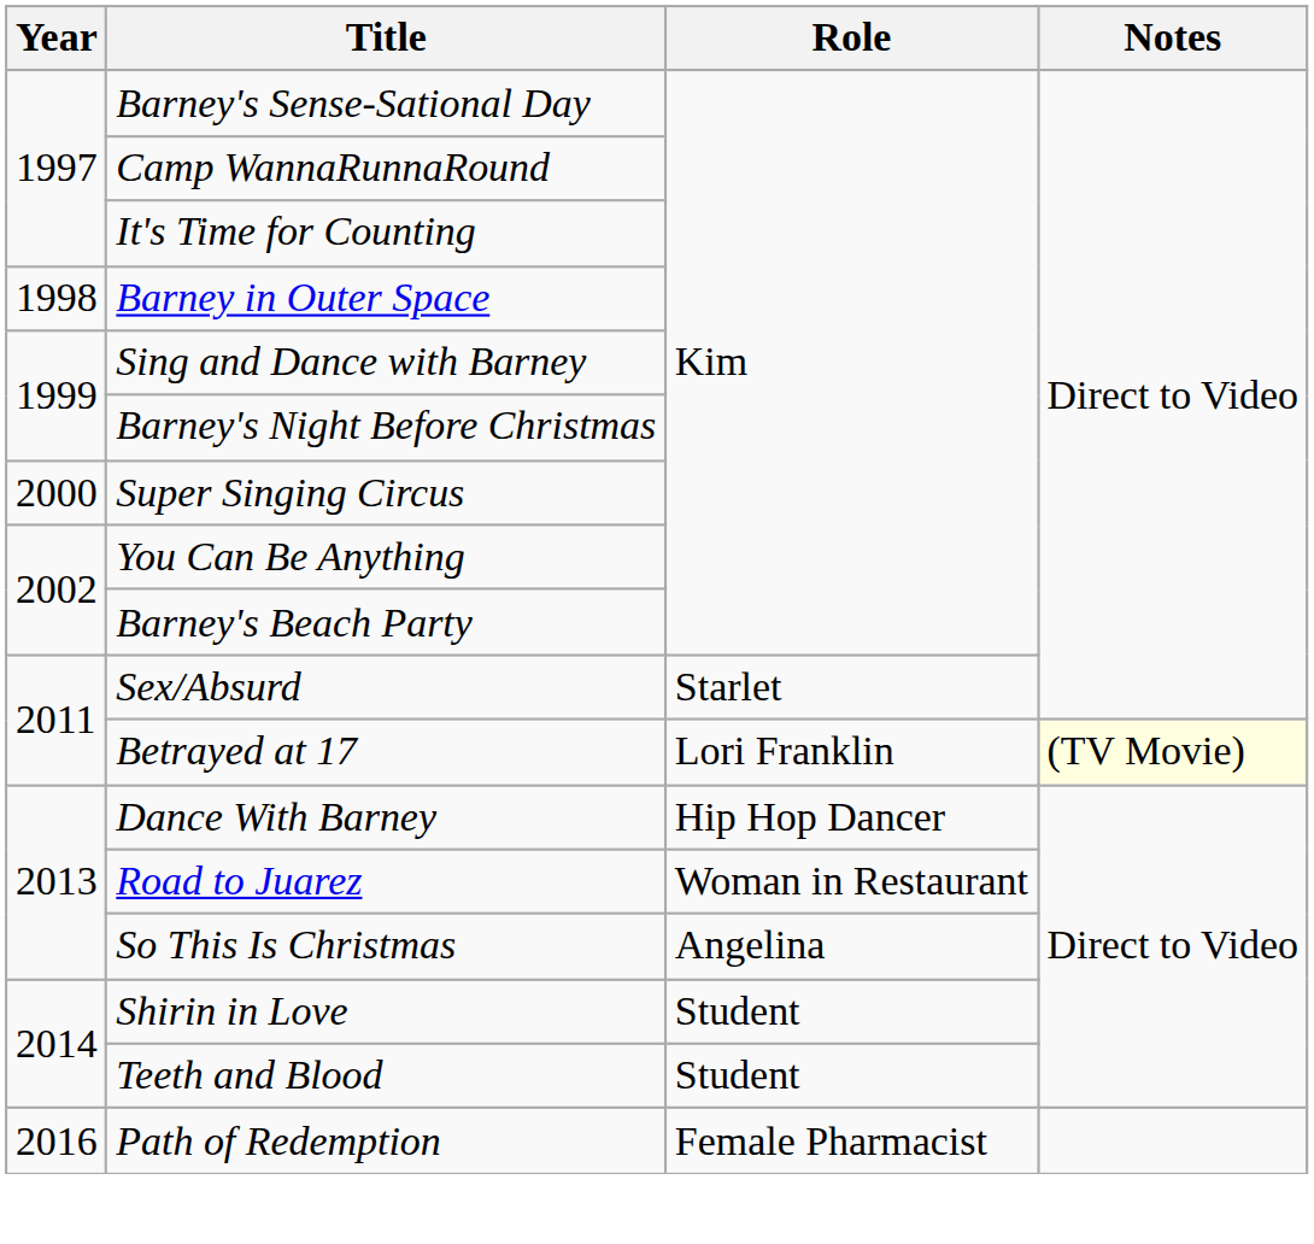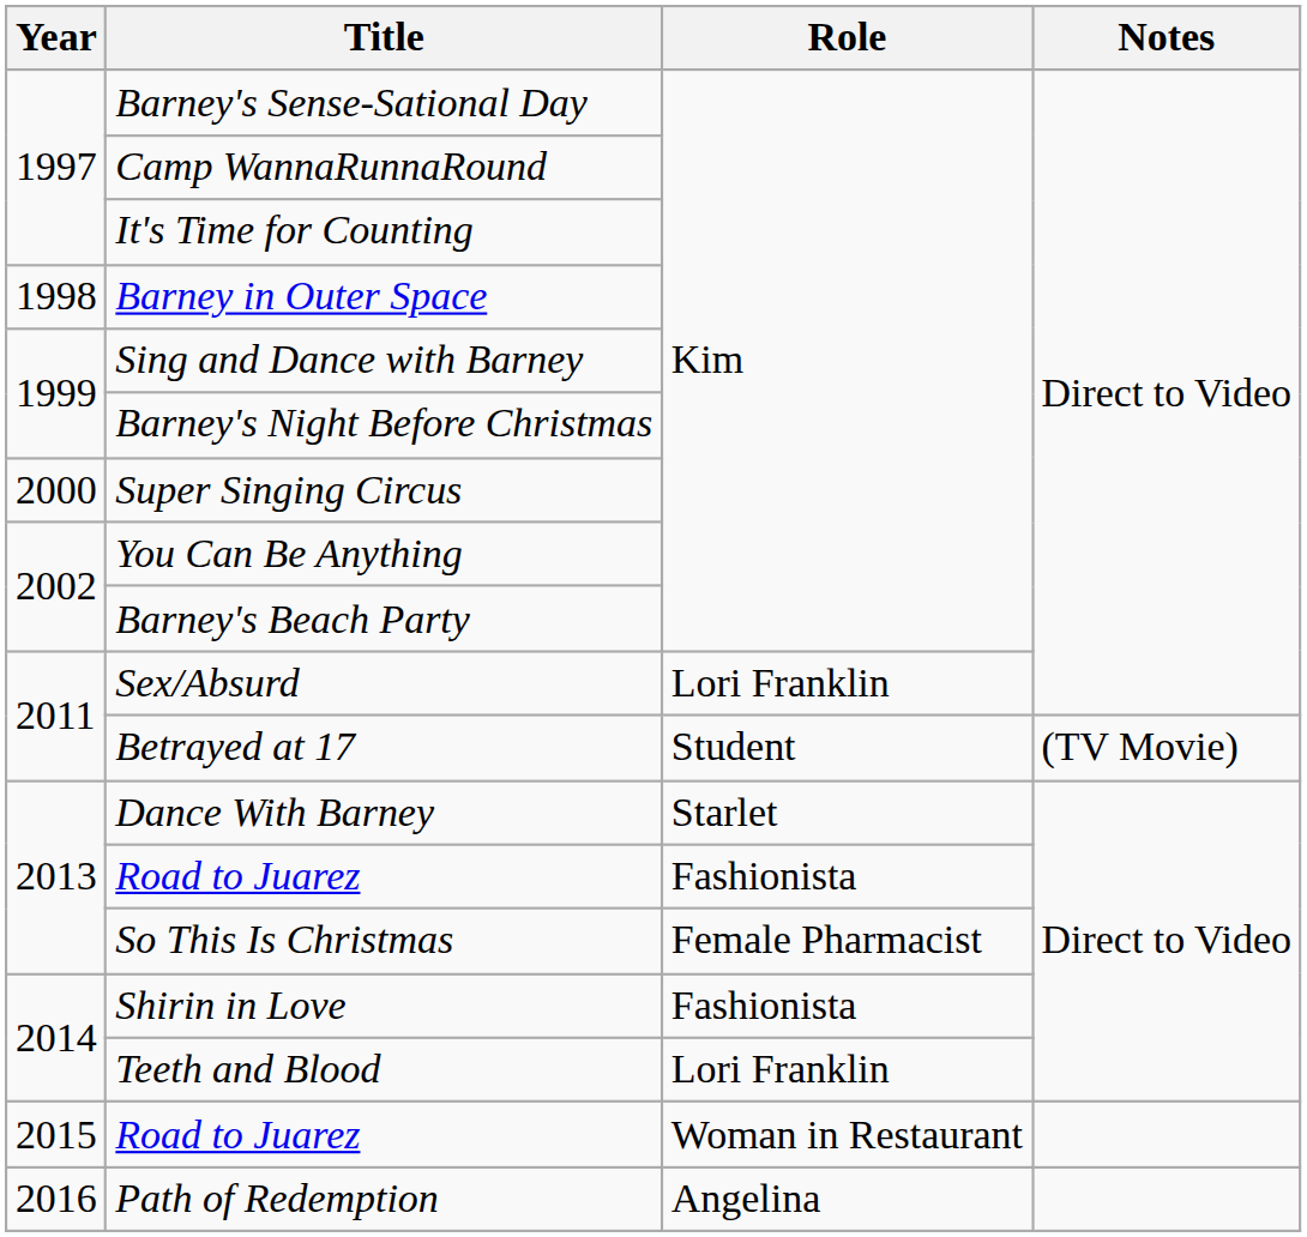Sex/Absurd | Role: Starlet -> Lori Franklin
Betrayed at 17 | Role: Lori Franklin -> Student
Betrayed at 17 | Notes: lightyellow background -> no background
Dance With Barney | Role: Hip Hop Dancer -> Starlet
2013 / Road to Juarez | Role: Woman in Restaurant -> Fashionista
So This Is Christmas | Role: Angelina -> Female Pharmacist
Shirin in Love | Role: Student -> Fashionista
Teeth and Blood | Role: Student -> Lori Franklin
+ row: 2015 | Road to Juarez | Woman in Restaurant
Path of Redemption | Role: Female Pharmacist -> Angelina
